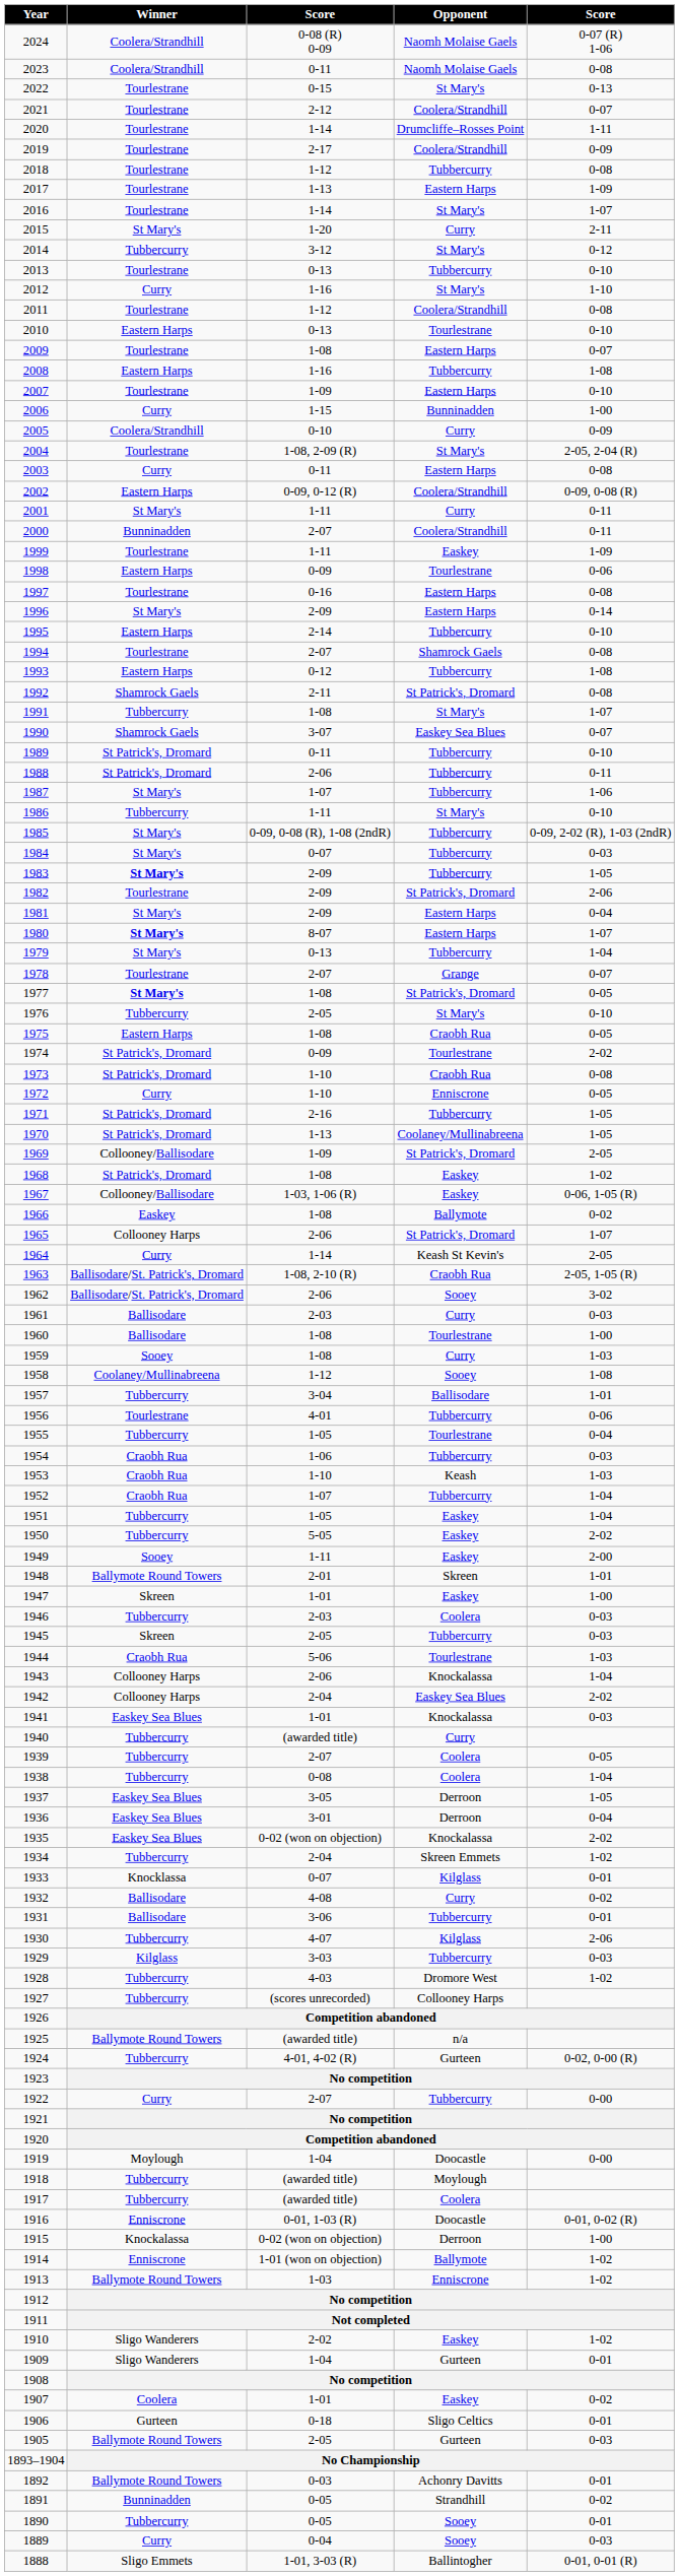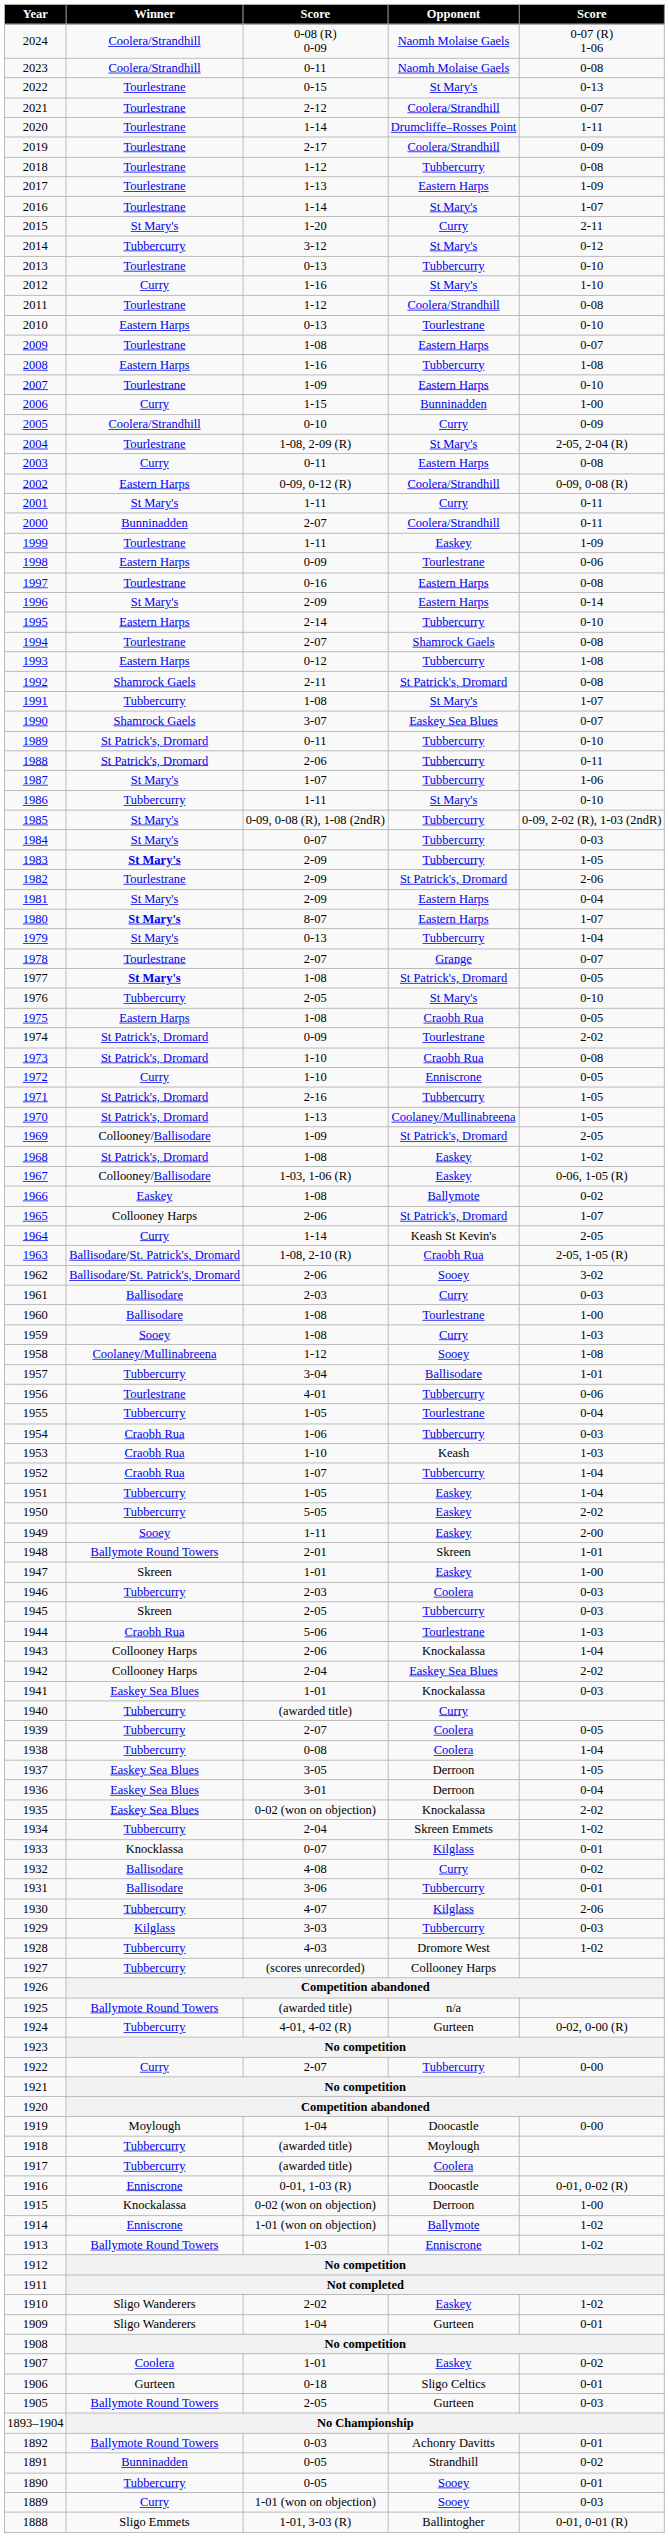1889 | column 3: 0-04 -> 1-01 (won on objection)
